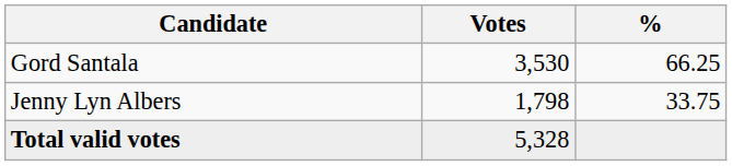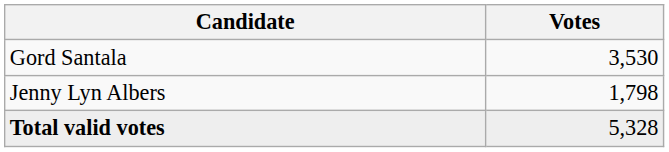- column: % | 66.25 | 33.75
